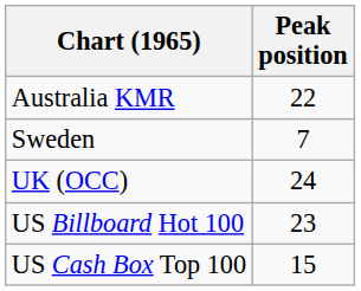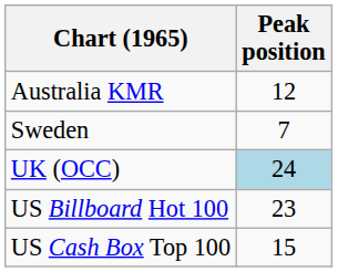Australia KMR | Peak position: 22 -> 12
UK (OCC) | Peak position: no background -> lightblue background
